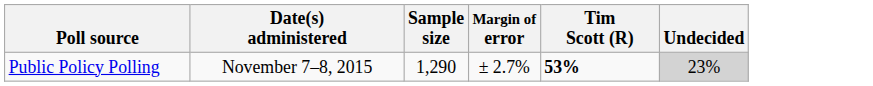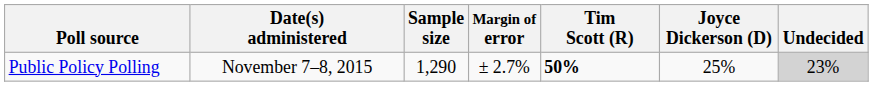+ column: Joyce Dickerson (D) | 25%
Public Policy Polling | Tim Scott (R): 53% -> 50%
